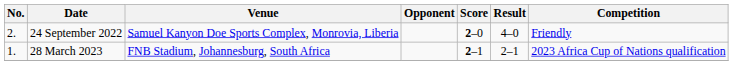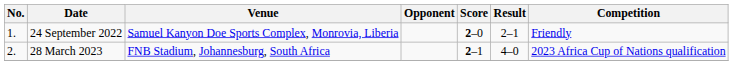24 September 2022 | No.: 2. -> 1.
24 September 2022 | Result: 4–0 -> 2–1
28 March 2023 | No.: 1. -> 2.
28 March 2023 | Result: 2–1 -> 4–0
